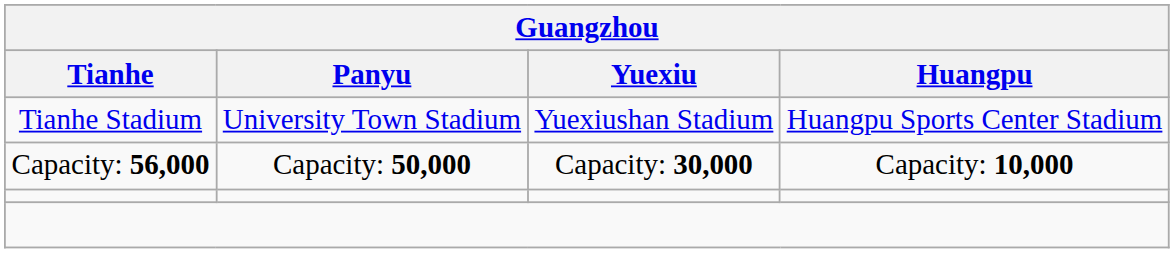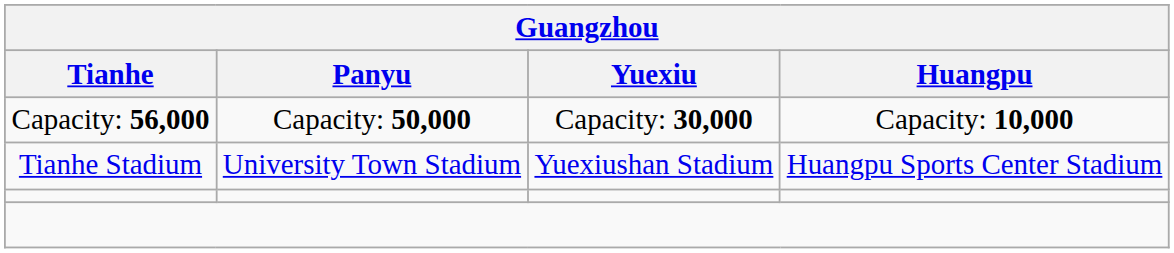rows swapped: Tianhe Stadium <-> Capacity: 56,000
